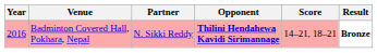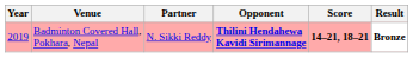Badminton Covered Hall, Pokhara, Nepal | Year: 2016 -> 2019
Badminton Covered Hall, Pokhara, Nepal | Score: normal -> bold
